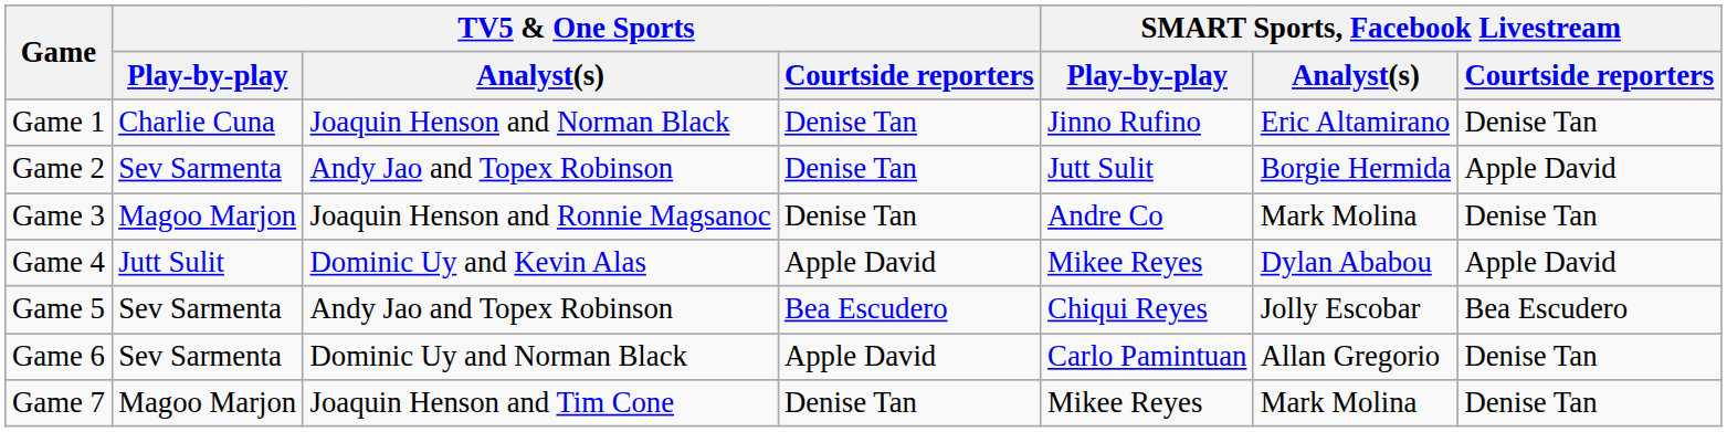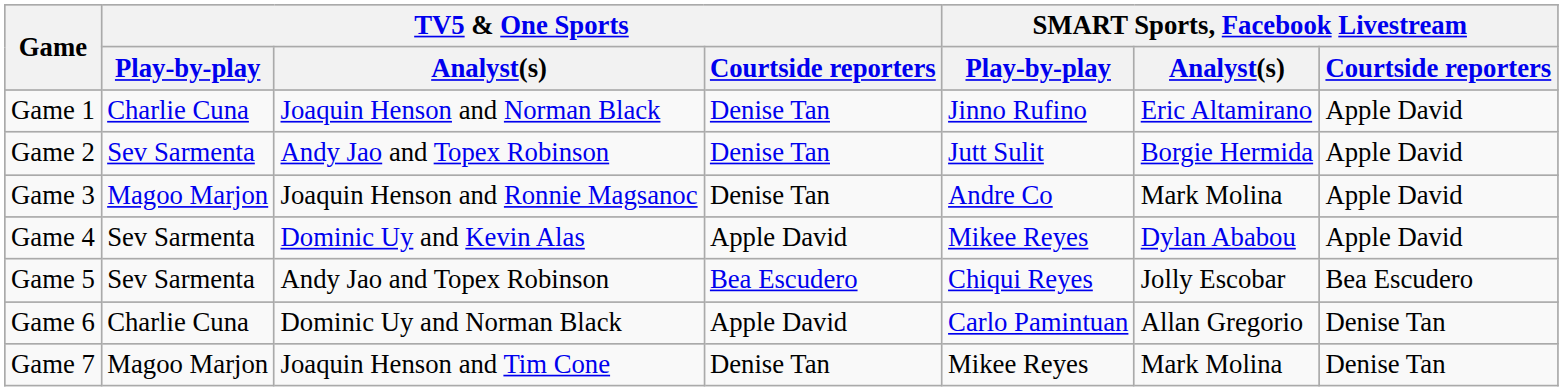Game 1 | SMART Sports, Facebook Livestream / Courtside reporters: Denise Tan -> Apple David
Game 3 | SMART Sports, Facebook Livestream / Courtside reporters: Denise Tan -> Apple David
Game 4 | TV5 & One Sports / Play-by-play: Jutt Sulit -> Sev Sarmenta
Game 6 | TV5 & One Sports / Play-by-play: Sev Sarmenta -> Charlie Cuna
